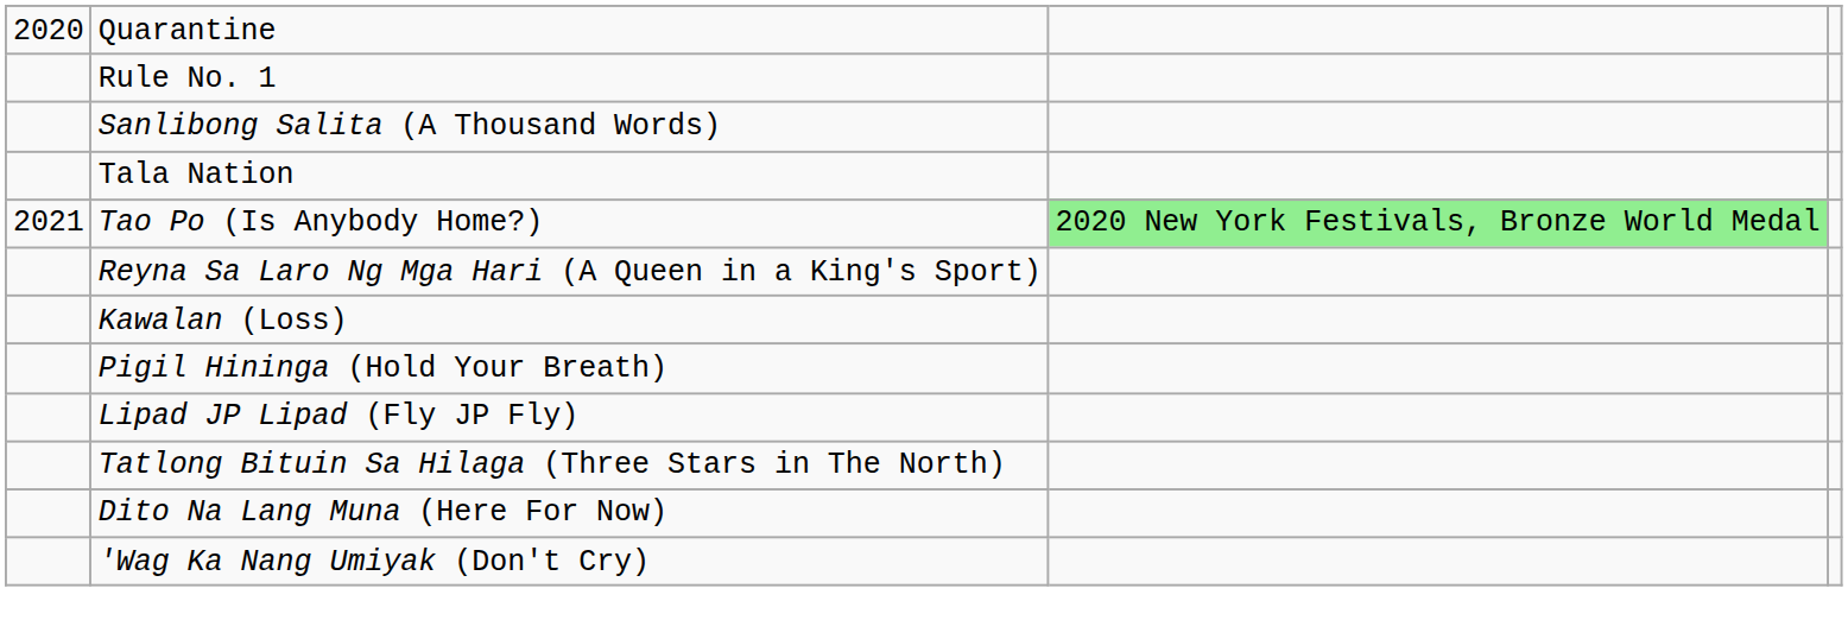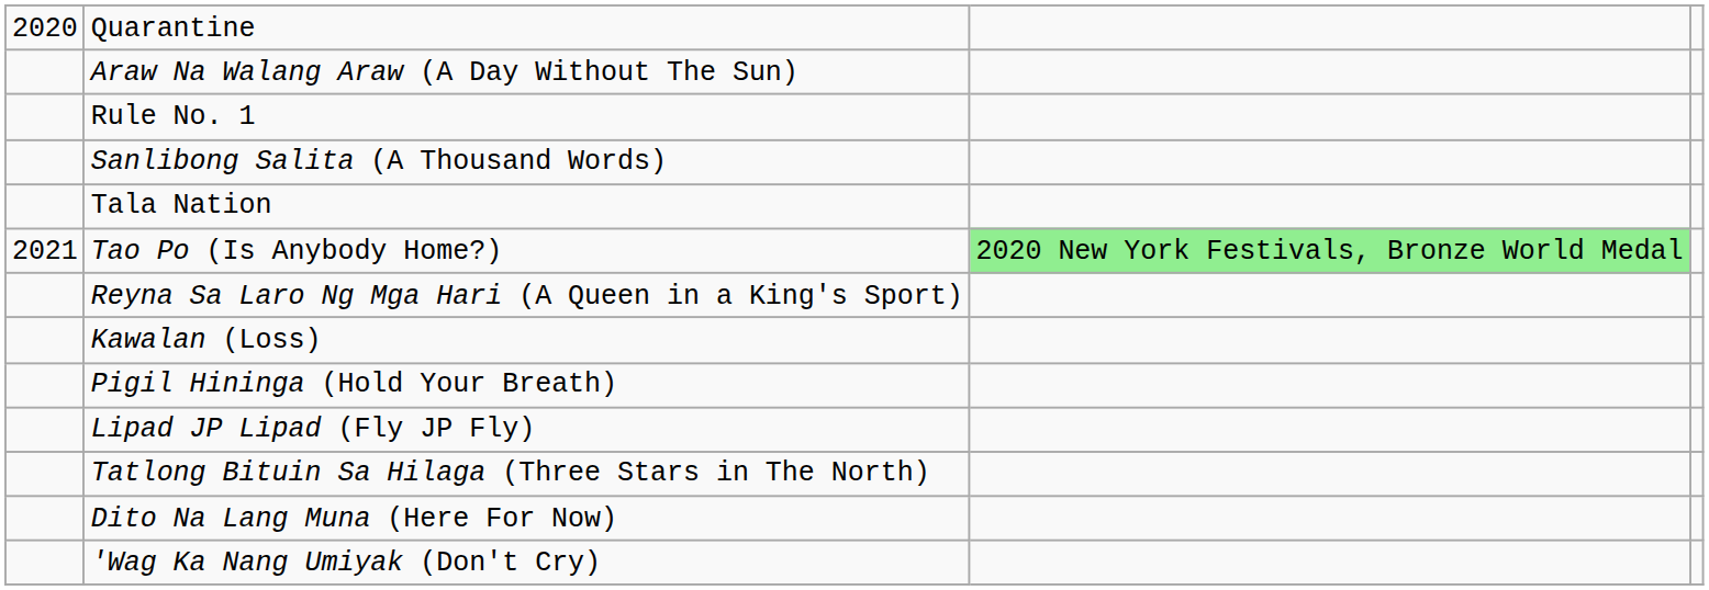+ row: Araw Na Walang Araw (A Day Without The Sun)
